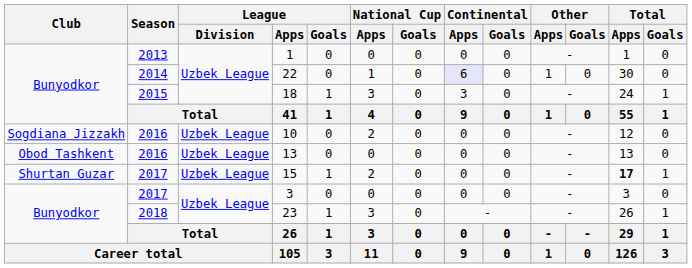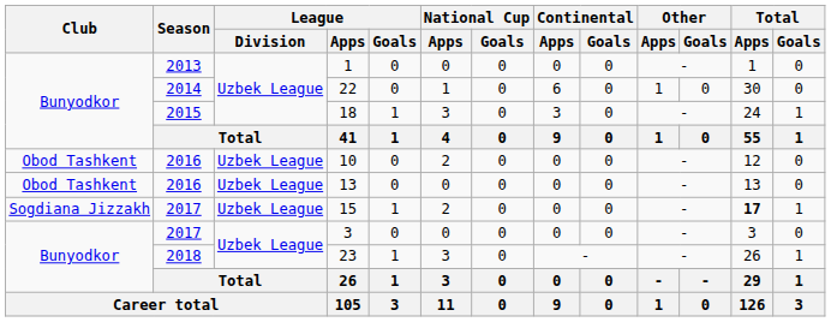22 | Continental / Apps: lavender background -> no background
10 | Club: Sogdiana Jizzakh -> Obod Tashkent
15 | Club: Shurtan Guzar -> Sogdiana Jizzakh
